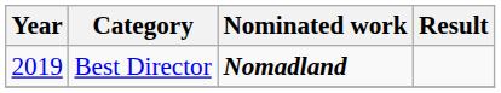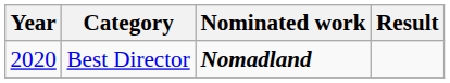Best Director | Year: 2019 -> 2020
